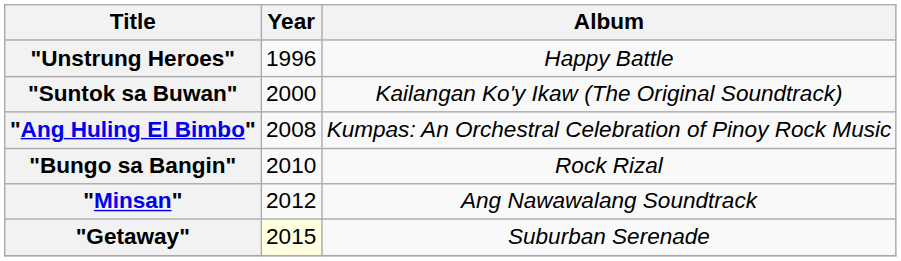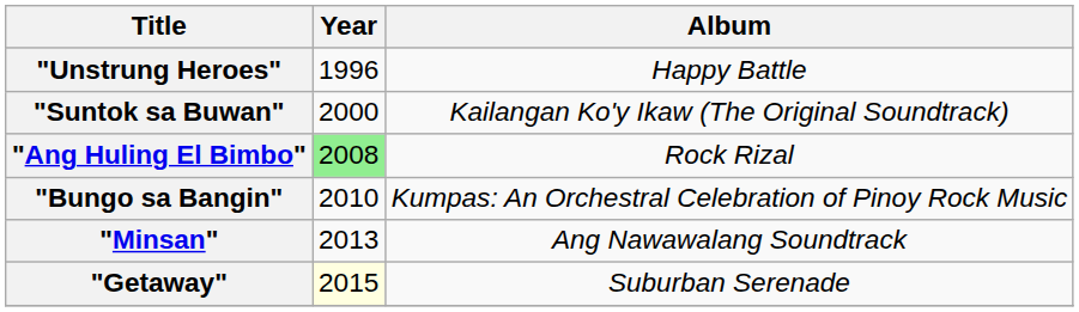"Ang Huling El Bimbo" | Year: no background -> lightgreen background
"Ang Huling El Bimbo" | Album: Kumpas: An Orchestral Celebration of Pinoy Rock Music -> Rock Rizal
"Bungo sa Bangin" | Album: Rock Rizal -> Kumpas: An Orchestral Celebration of Pinoy Rock Music
"Minsan" | Year: 2012 -> 2013
